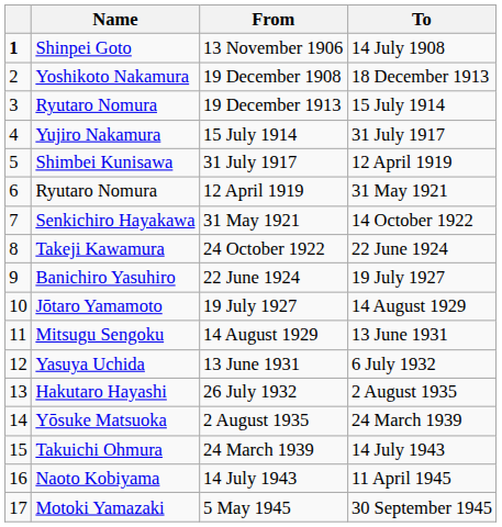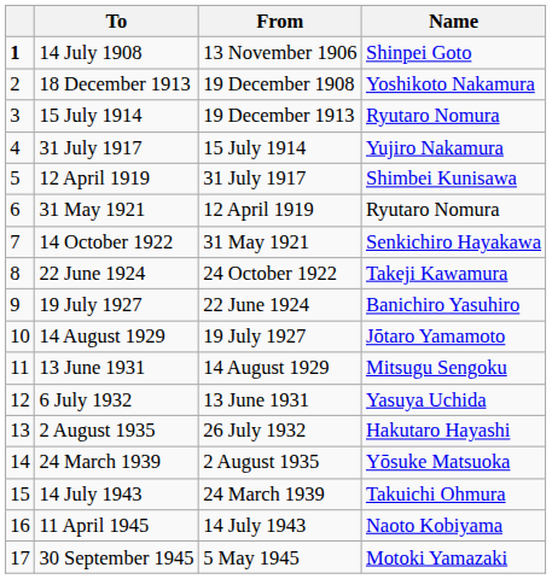columns swapped: Name <-> To
